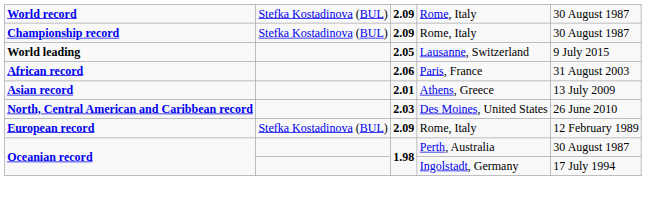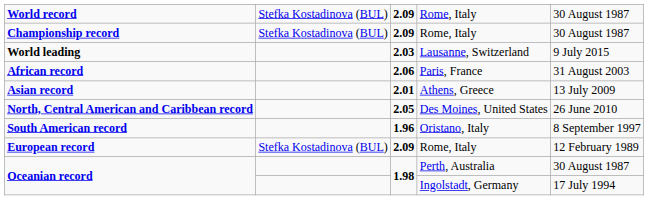World leading | column 3: 2.05 -> 2.03
North, Central American and Caribbean record | column 3: 2.03 -> 2.05
+ row: South American record | 1.96 | Oristano, Italy | 8 September 1997
